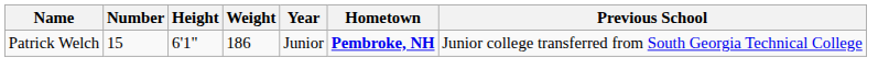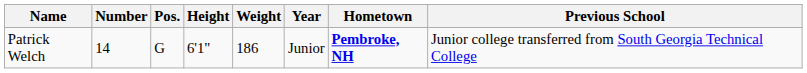+ column: Pos. | G
Patrick Welch | Number: 15 -> 14
